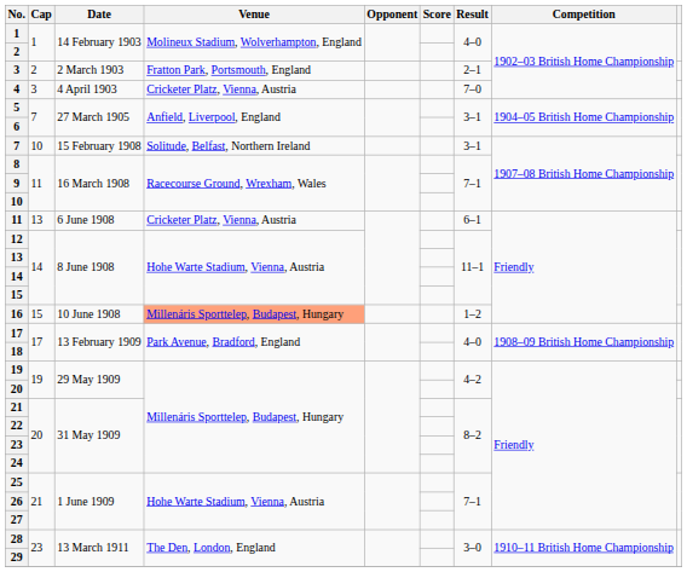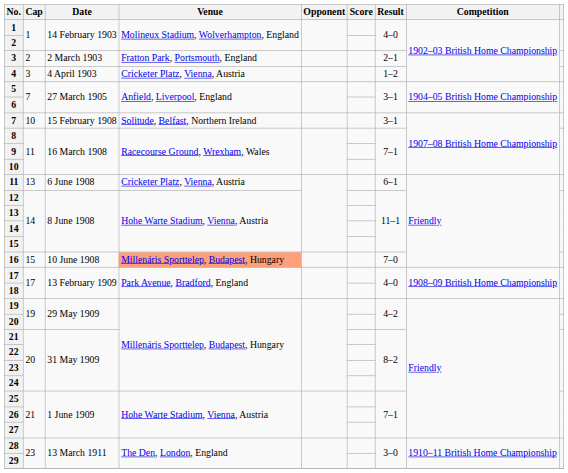4 | Result: 7–0 -> 1–2
16 | Result: 1–2 -> 7–0
